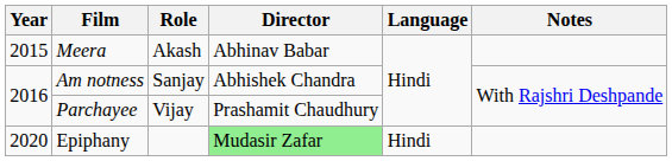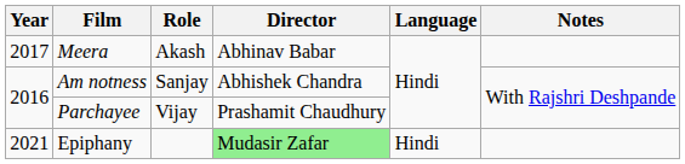Meera | Year: 2015 -> 2017
Epiphany | Year: 2020 -> 2021
